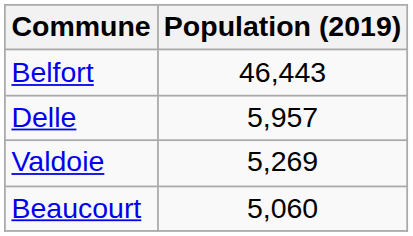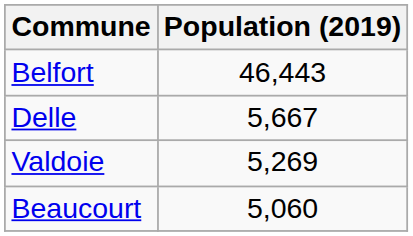Delle | Population (2019): 5,957 -> 5,667
